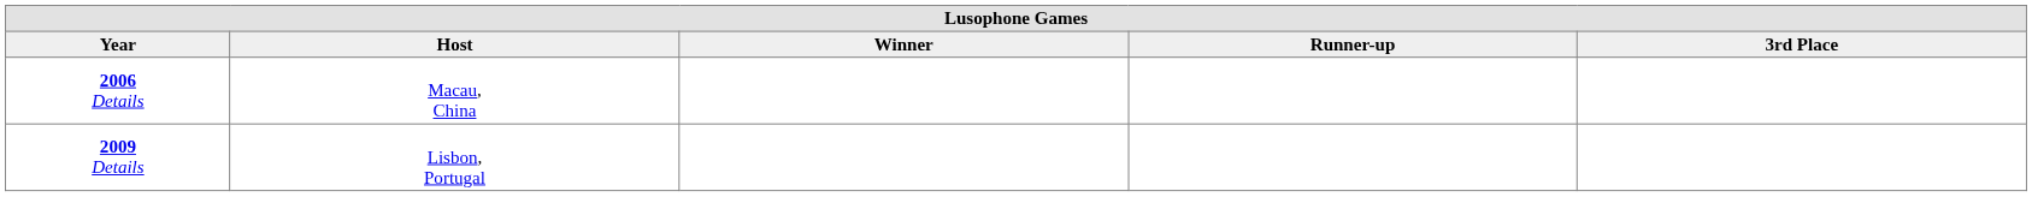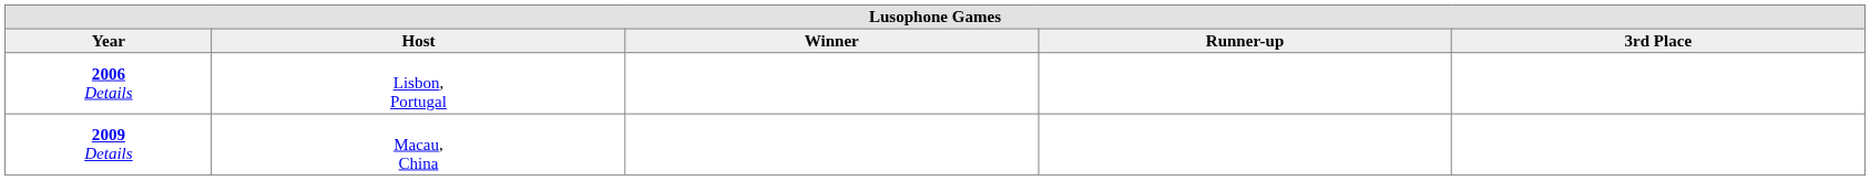2006 Details | Host: Macau, China -> Lisbon, Portugal
2009 Details | Host: Lisbon, Portugal -> Macau, China
